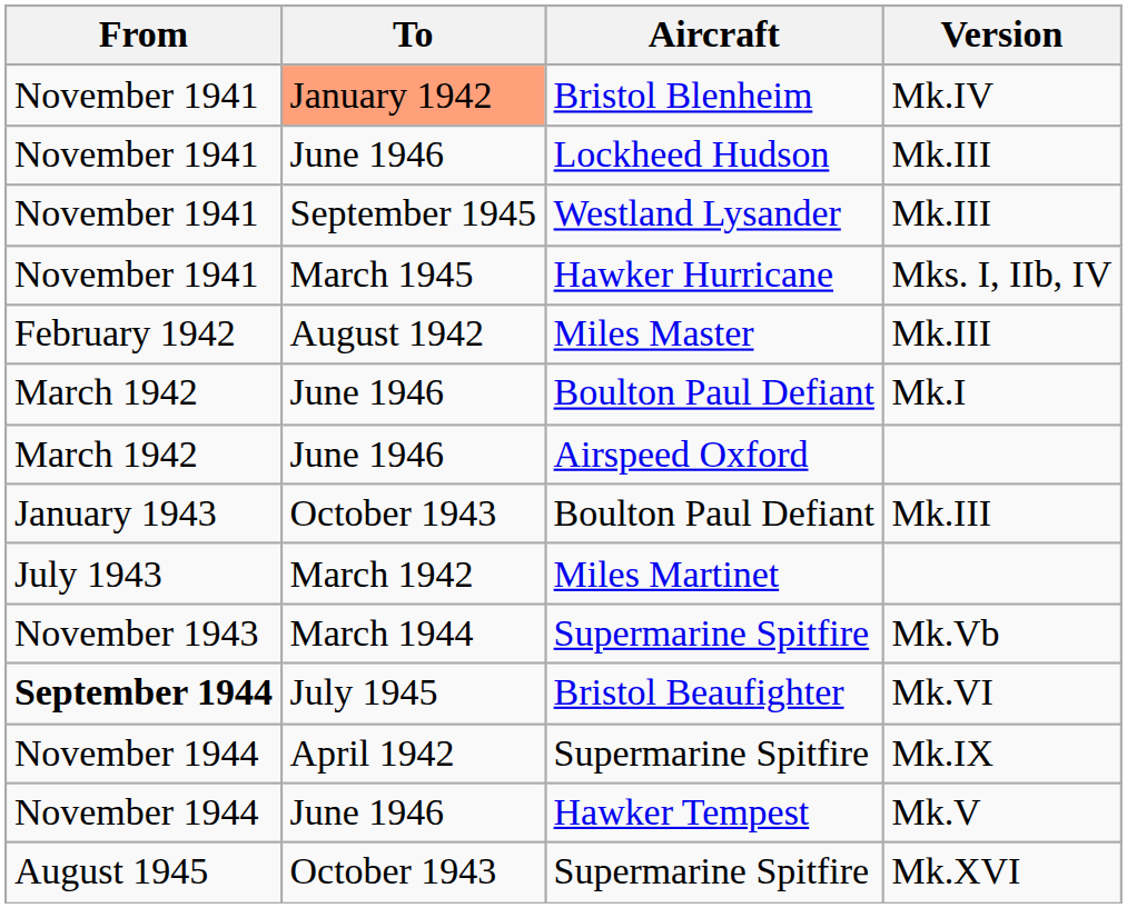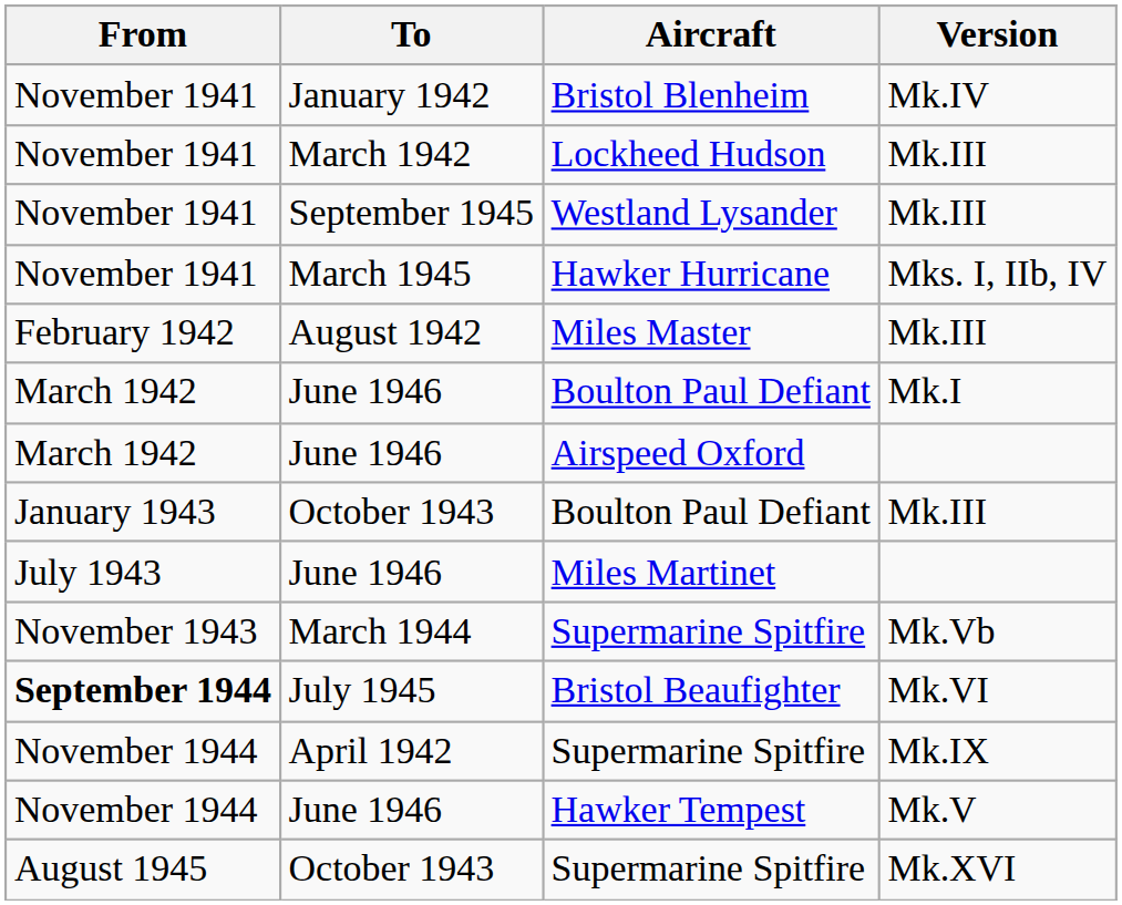Bristol Blenheim | To: lightsalmon background -> no background
Lockheed Hudson | To: June 1946 -> March 1942
Miles Martinet | To: March 1942 -> June 1946
